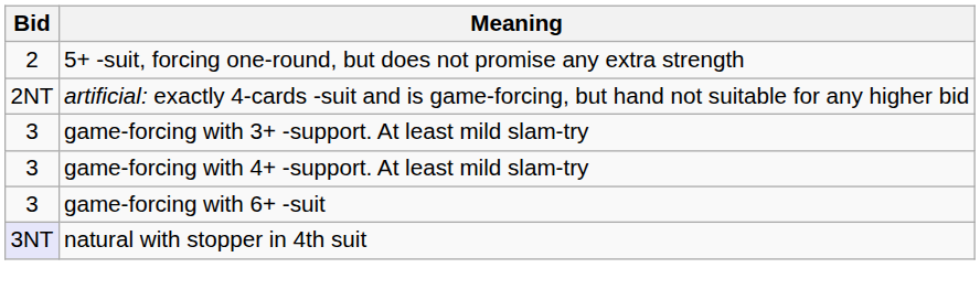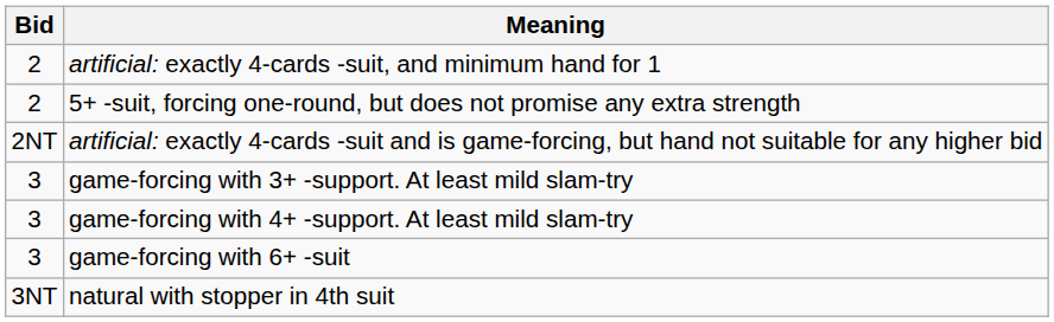+ row: 2 | artificial: exactly 4-cards -suit, and minimum hand for 1
natural with stopper in 4th suit | Bid: lavender background -> no background
